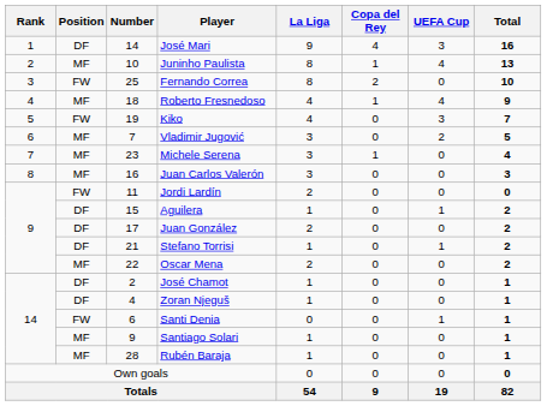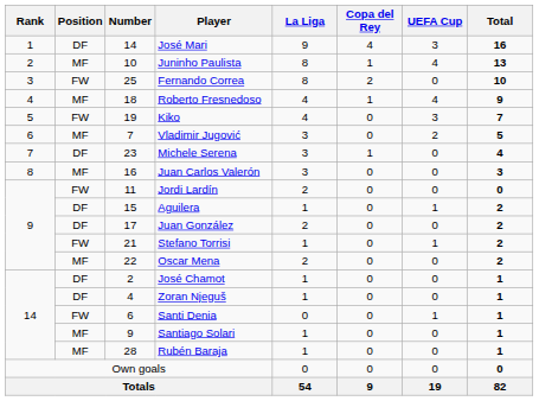Michele Serena | Position: MF -> DF
Stefano Torrisi | Position: DF -> FW
